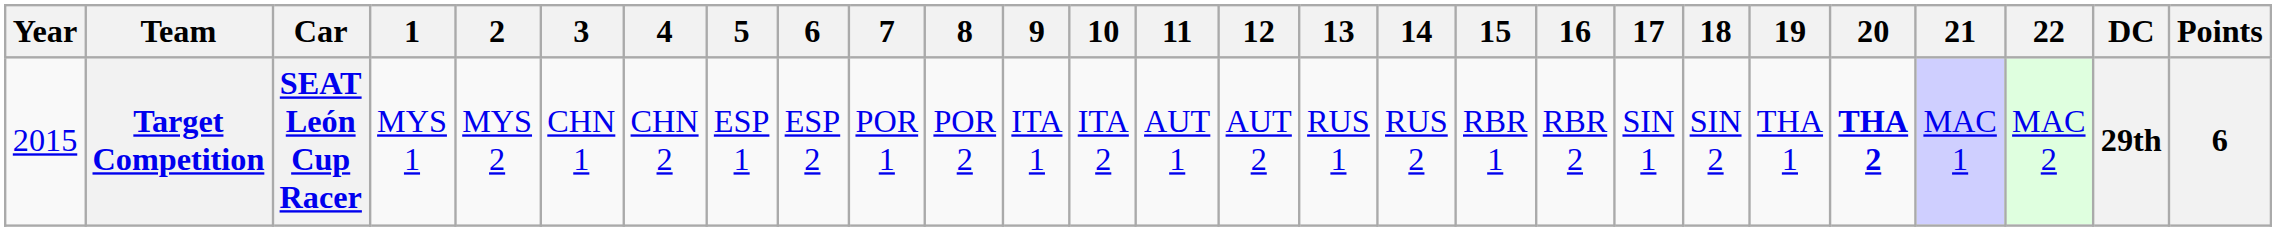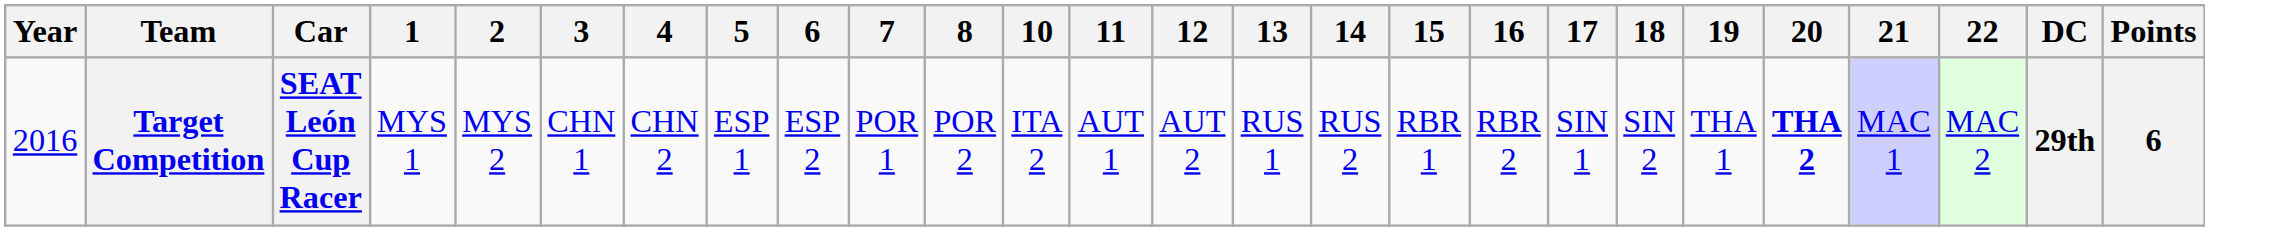- column: 9 | ITA 1
Target Competition | Year: 2015 -> 2016
